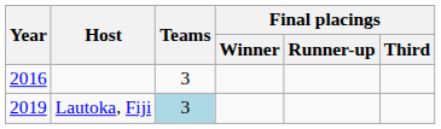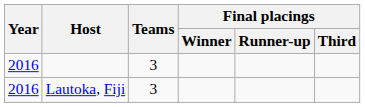Lautoka, Fiji | Year: 2019 -> 2016
Lautoka, Fiji | Teams: lightblue background -> no background
